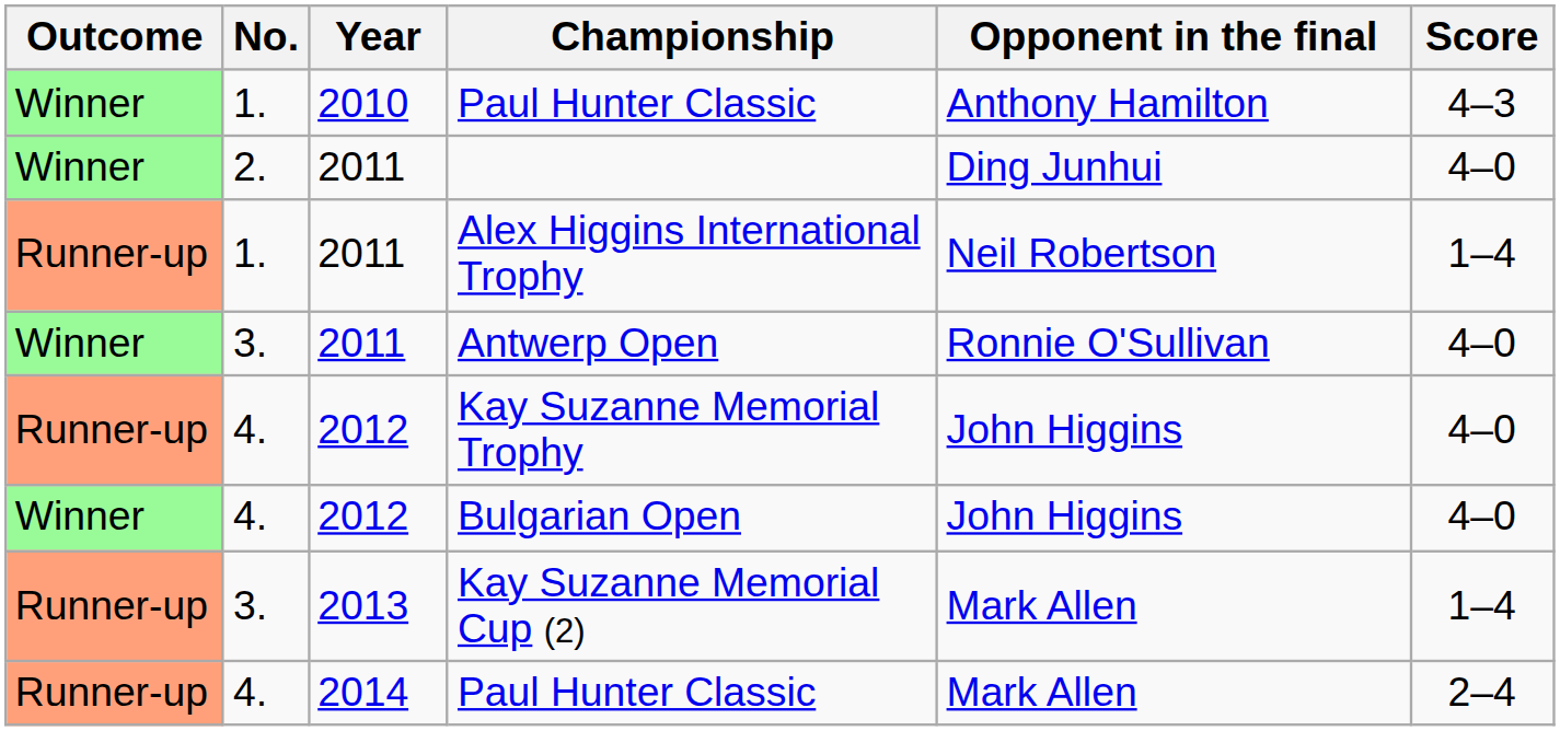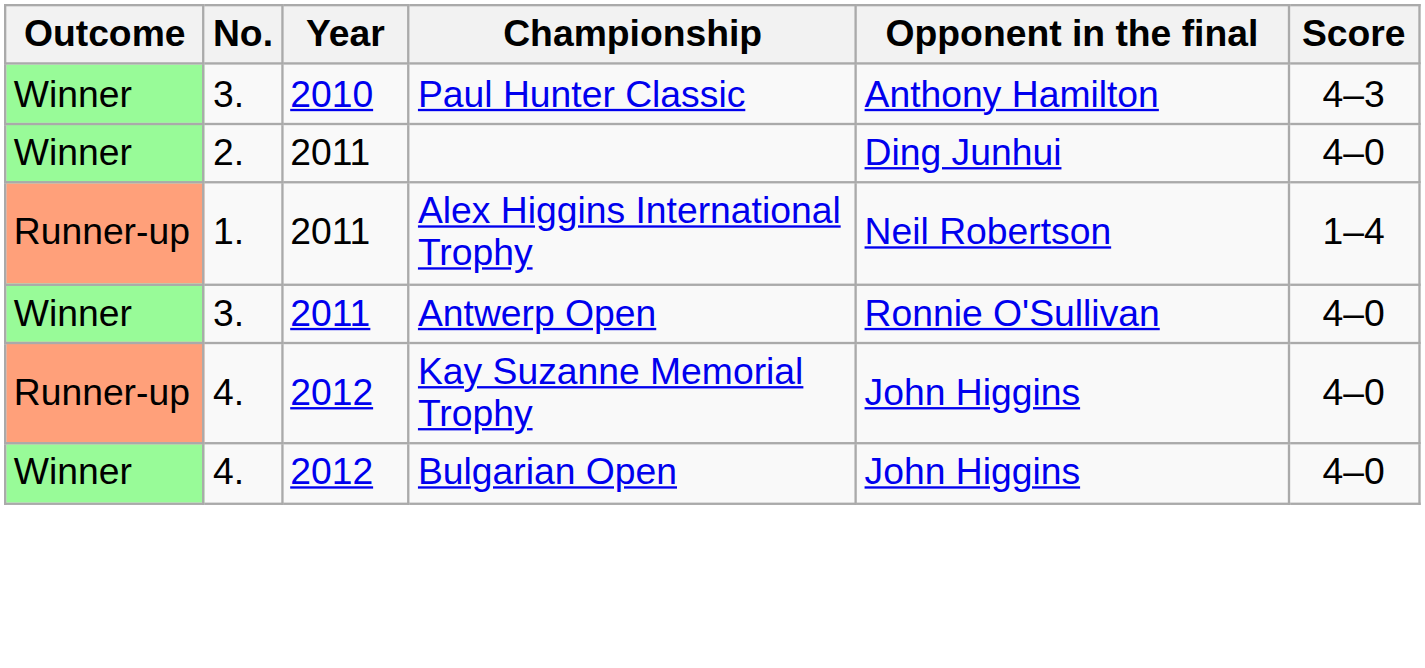2010 / Paul Hunter Classic | No.: 1. -> 3.
- row: Runner-up | 3. | 2013 | Kay Suzanne Memorial Cup (2) | Mark Allen | 1–4
- row: Runner-up | 4. | 2014 | Paul Hunter Classic | Mark Allen | 2–4
